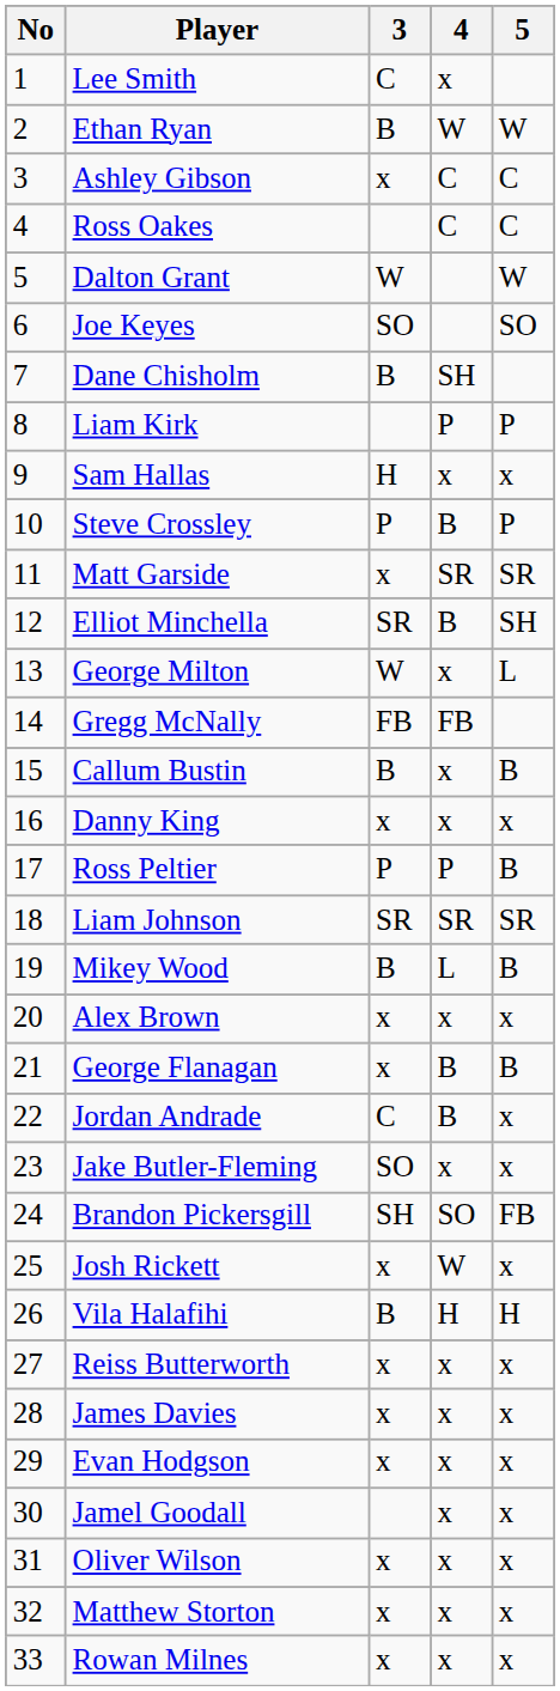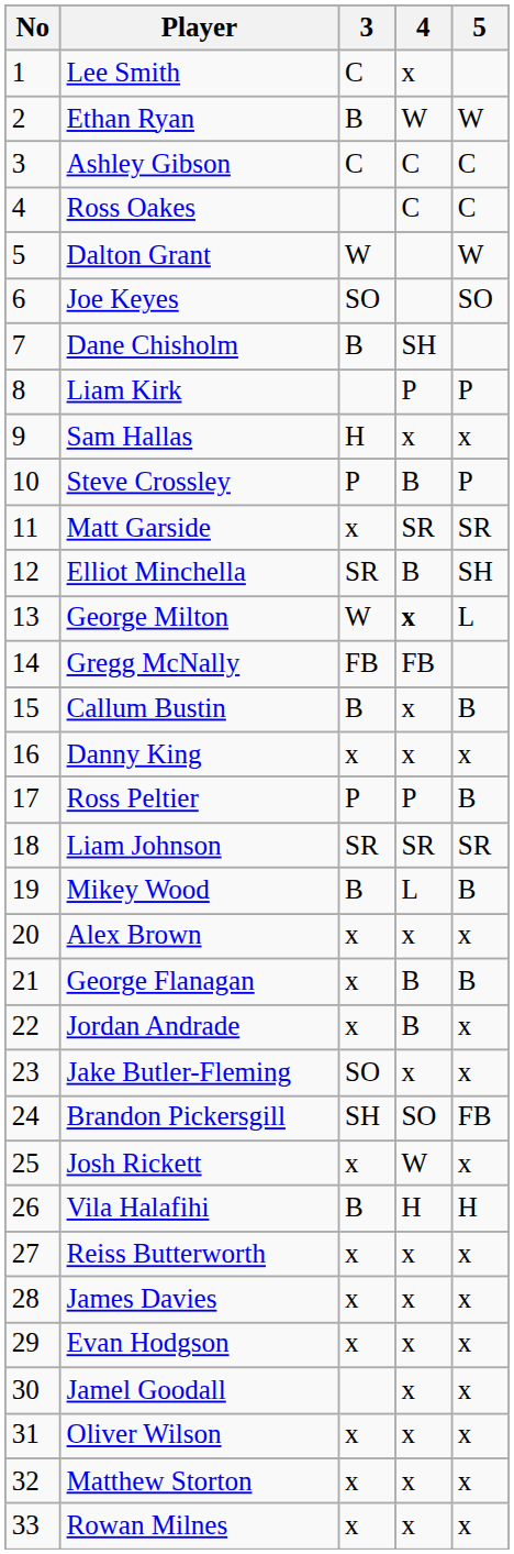Ashley Gibson | 3: x -> C
George Milton | 4: normal -> bold
Jordan Andrade | 3: C -> x
